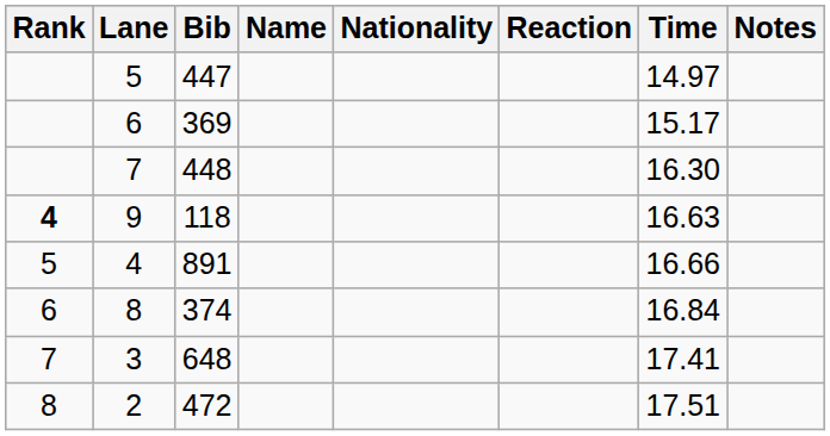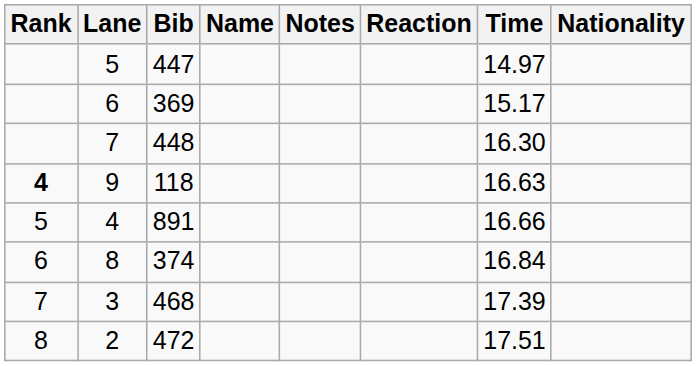columns swapped: Nationality <-> Notes
3 | Bib: 648 -> 468
3 | Time: 17.41 -> 17.39
